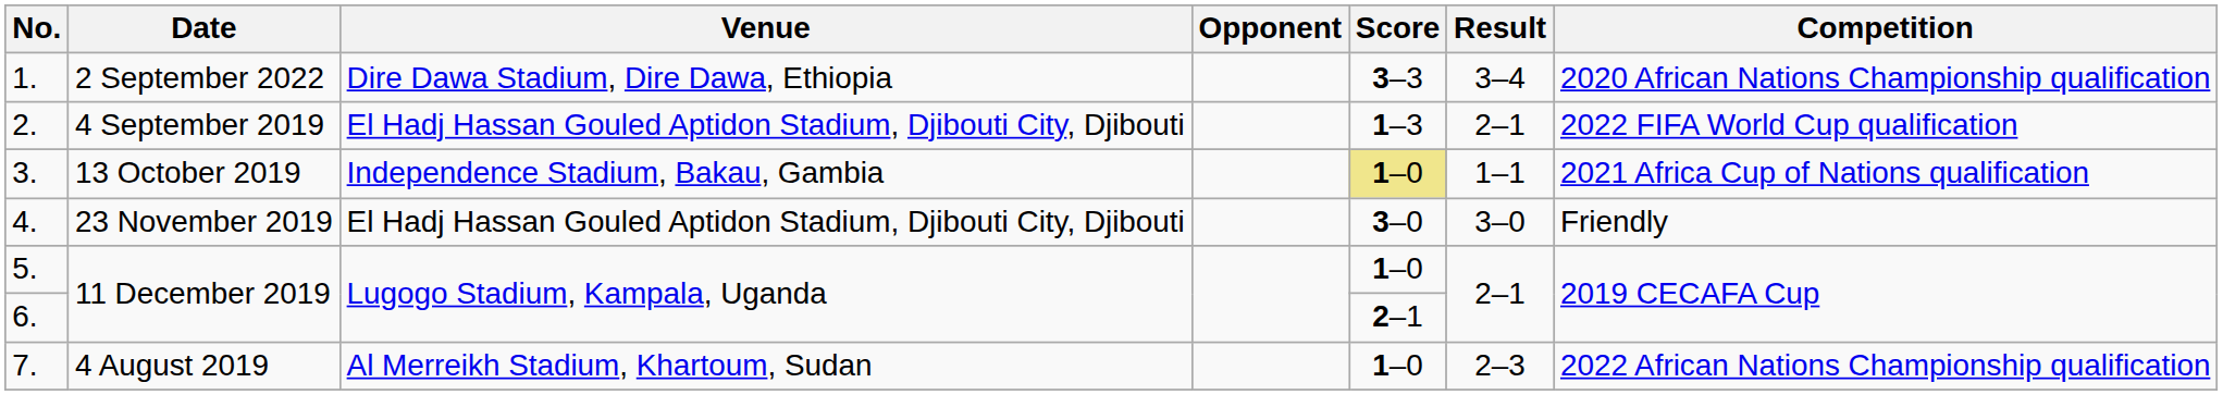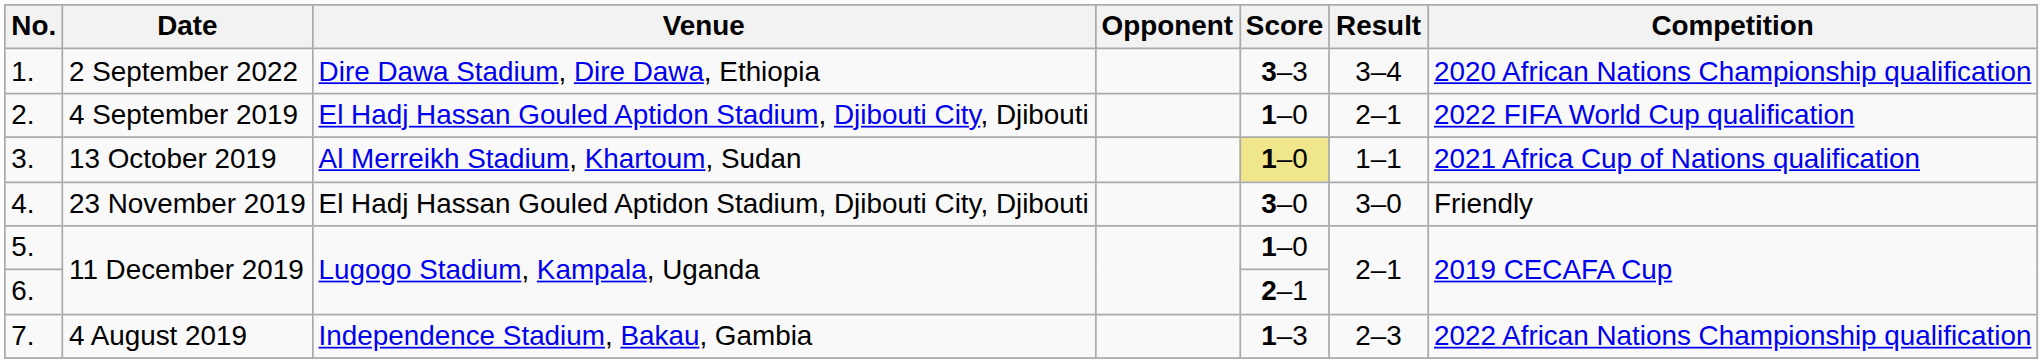2. | Score: 1–3 -> 1–0
3. | Venue: Independence Stadium, Bakau, Gambia -> Al Merreikh Stadium, Khartoum, Sudan
7. | Venue: Al Merreikh Stadium, Khartoum, Sudan -> Independence Stadium, Bakau, Gambia
7. | Score: 1–0 -> 1–3
